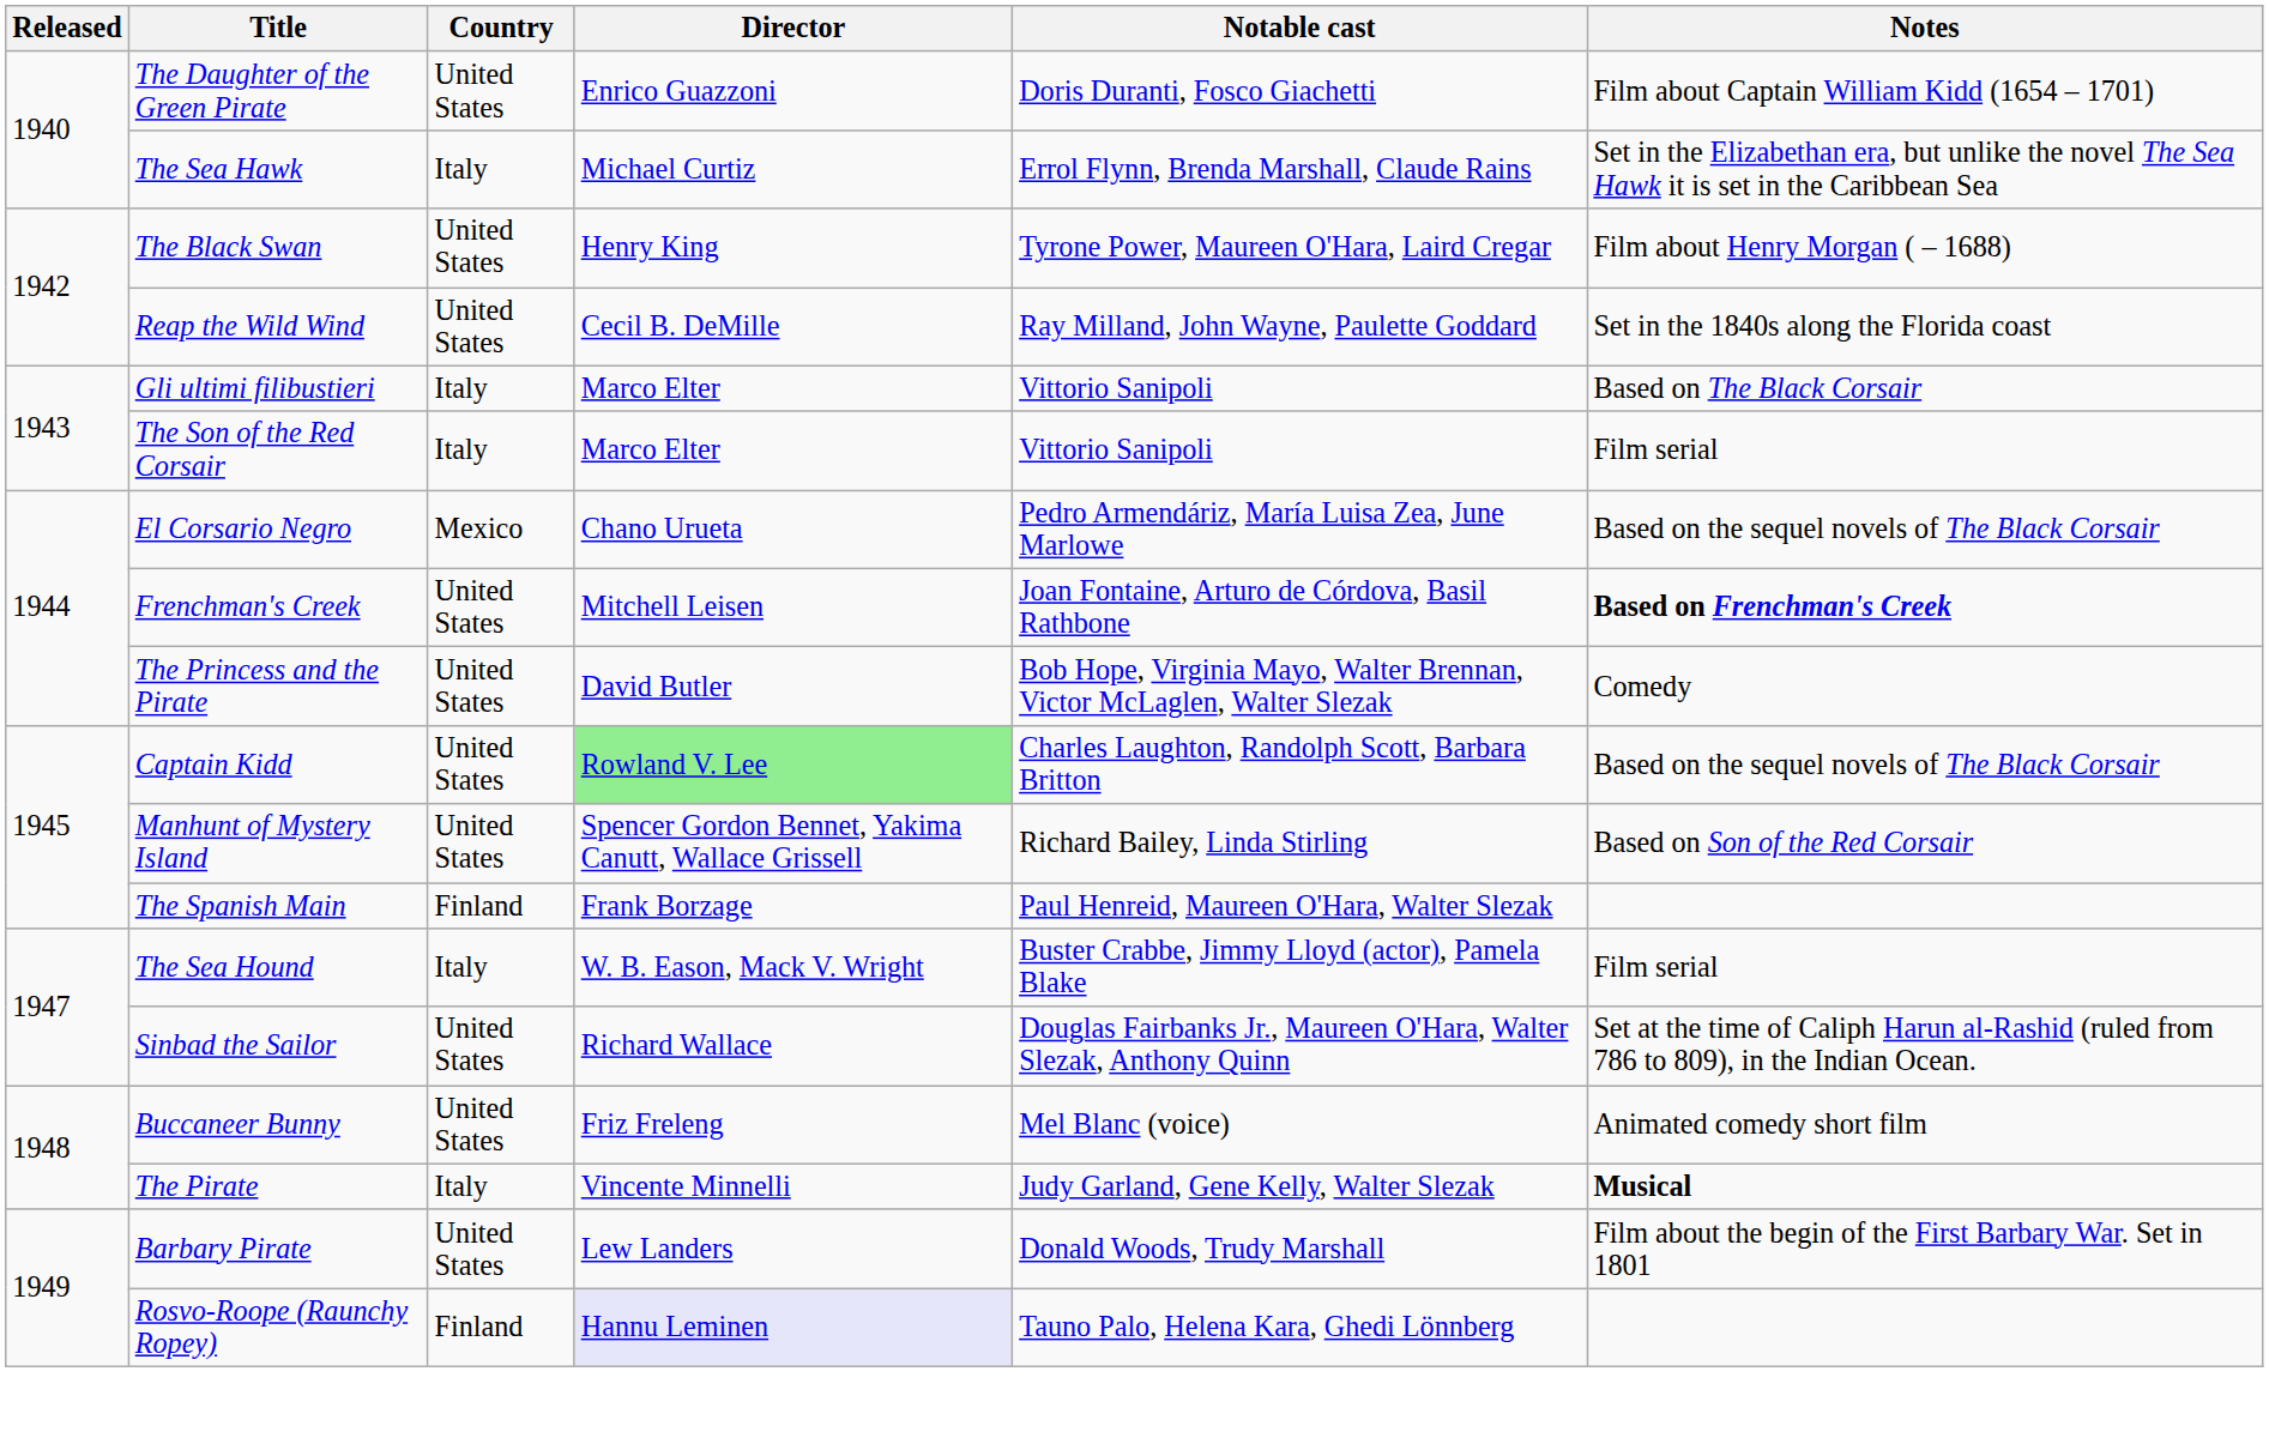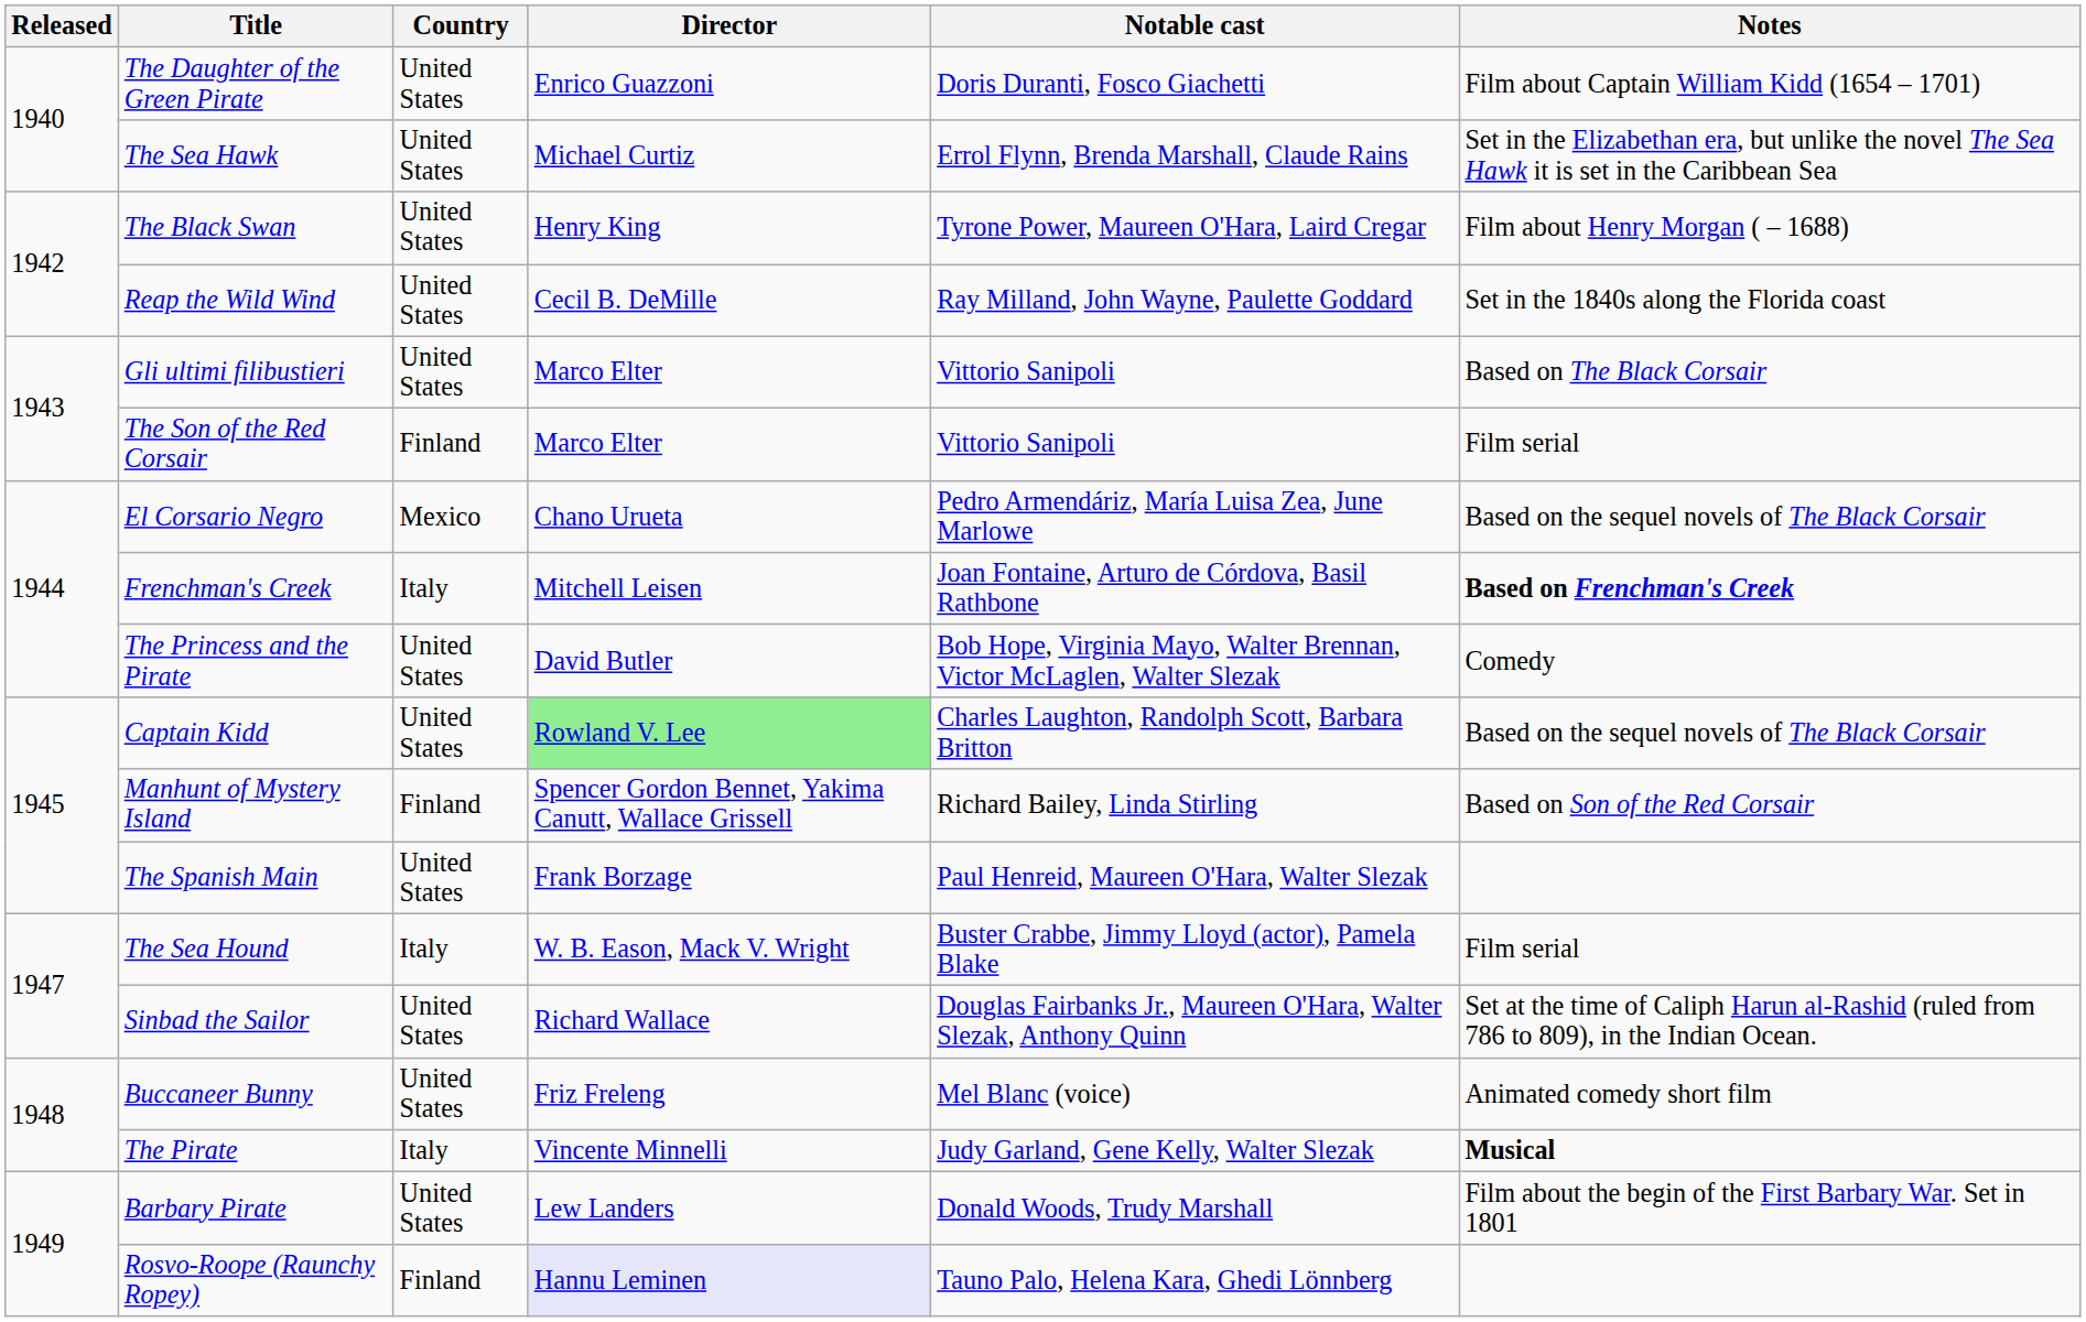The Sea Hawk | Country: Italy -> United States
Gli ultimi filibustieri | Country: Italy -> United States
The Son of the Red Corsair | Country: Italy -> Finland
Frenchman's Creek | Country: United States -> Italy
Manhunt of Mystery Island | Country: United States -> Finland
The Spanish Main | Country: Finland -> United States
